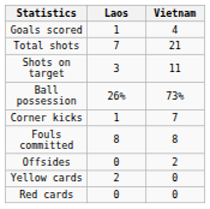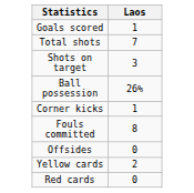- column: Vietnam | 4 | 21 | 11 | 73% | 7 | 8 | 2 | 0 | 0
